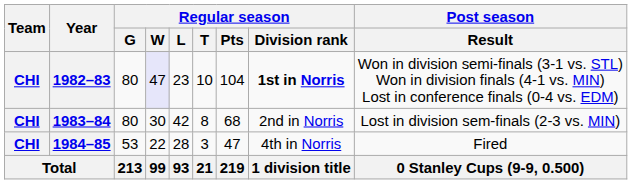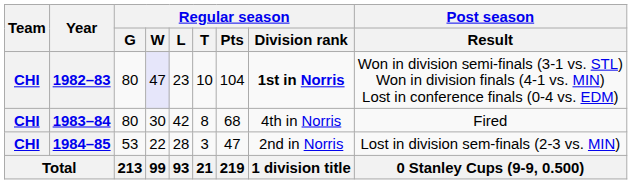1983–84 | Regular season / Division rank: 2nd in Norris -> 4th in Norris
1983–84 | Post season / Result: Lost in division sem-finals (2-3 vs. MIN) -> Fired
1984–85 | Regular season / Division rank: 4th in Norris -> 2nd in Norris
1984–85 | Post season / Result: Fired -> Lost in division sem-finals (2-3 vs. MIN)
